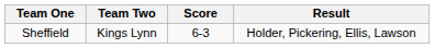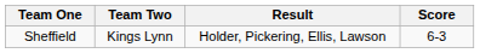columns swapped: Score <-> Result
